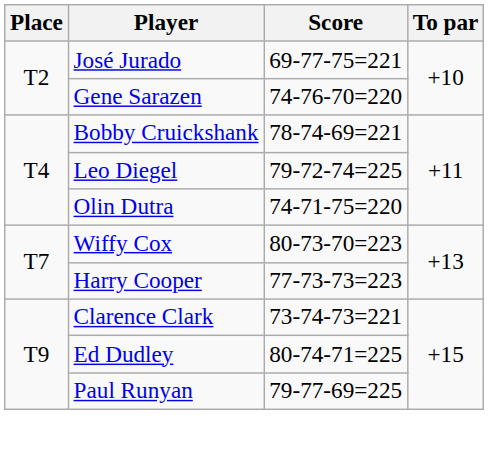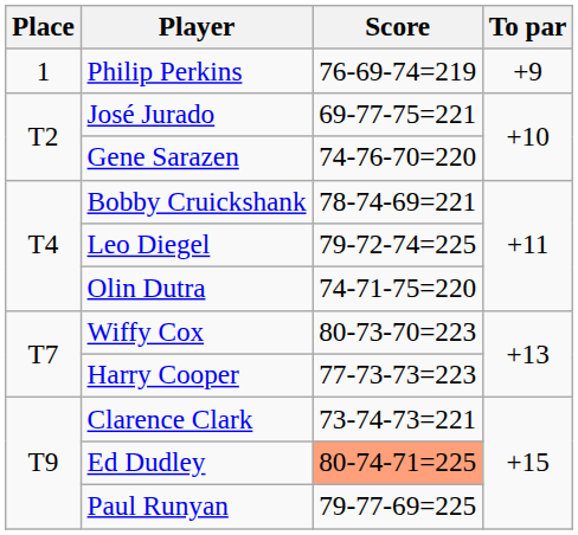+ row: 1 | Philip Perkins | 76-69-74=219 | +9
Ed Dudley | Score: no background -> lightsalmon background
